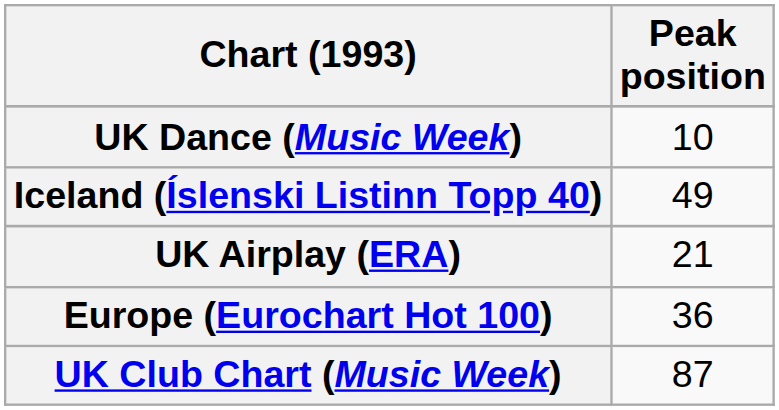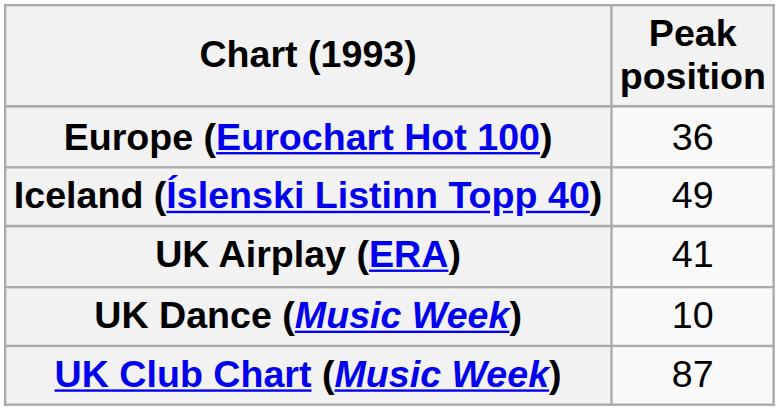rows swapped: Europe (Eurochart Hot 100) <-> UK Dance (Music Week)
UK Airplay (ERA) | Peak position: 21 -> 41
